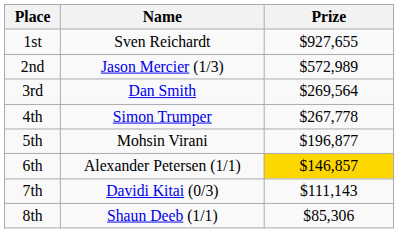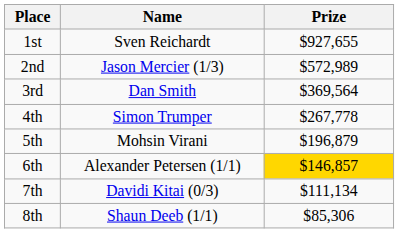3rd | Prize: $269,564 -> $369,564
5th | Prize: $196,877 -> $196,879
7th | Prize: $111,143 -> $111,134
